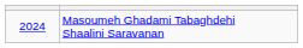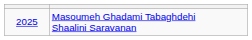Masoumeh Ghadami Tabaghdehi Shaalini Saravanan | column 1: 2024 -> 2025
